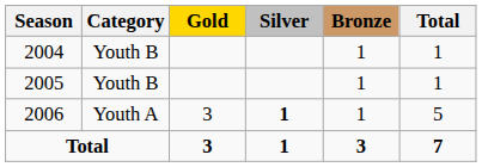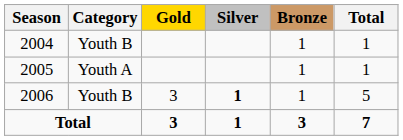2005 | Category: Youth B -> Youth A
2006 | Category: Youth A -> Youth B
